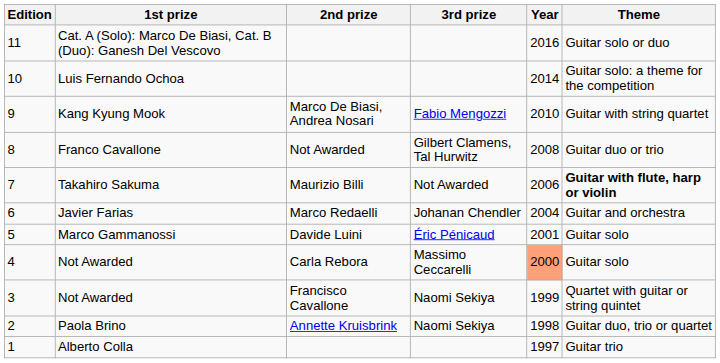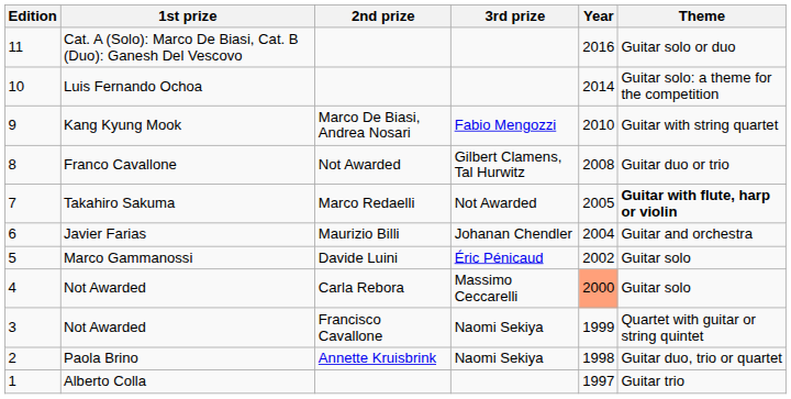Takahiro Sakuma | 2nd prize: Maurizio Billi -> Marco Redaelli
Takahiro Sakuma | Year: 2006 -> 2005
Javier Farias | 2nd prize: Marco Redaelli -> Maurizio Billi
Marco Gammanossi | Year: 2001 -> 2002
